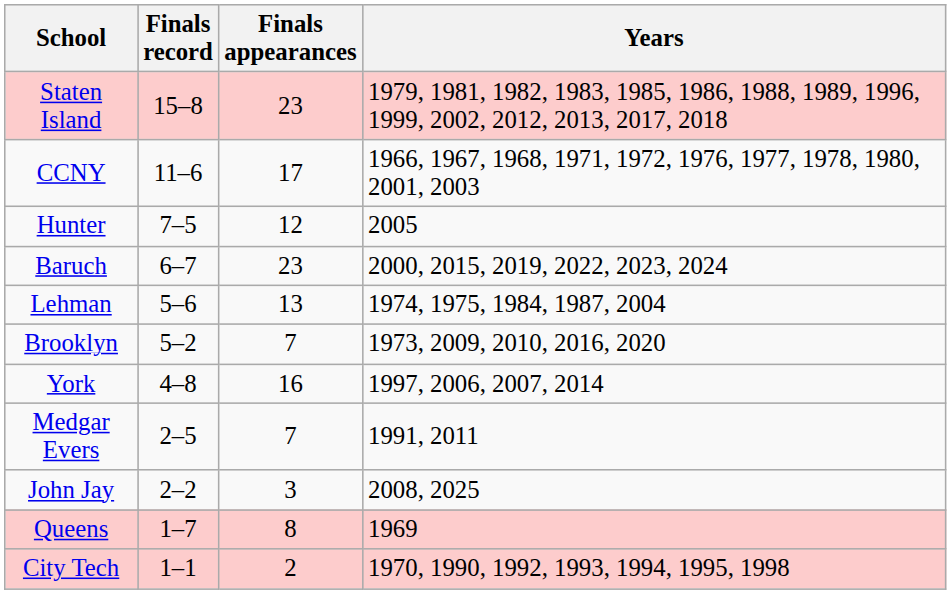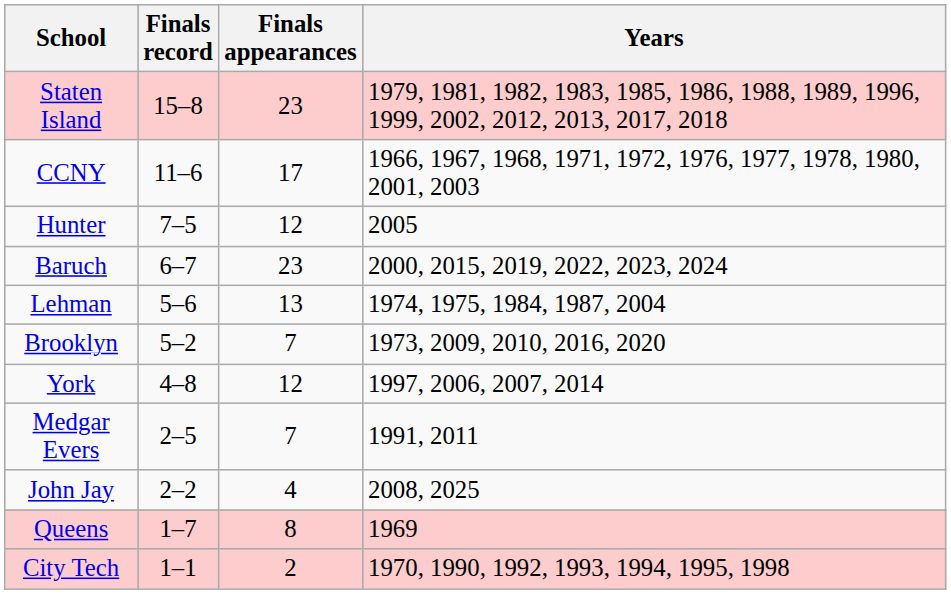York | Finals appearances: 16 -> 12
John Jay | Finals appearances: 3 -> 4
